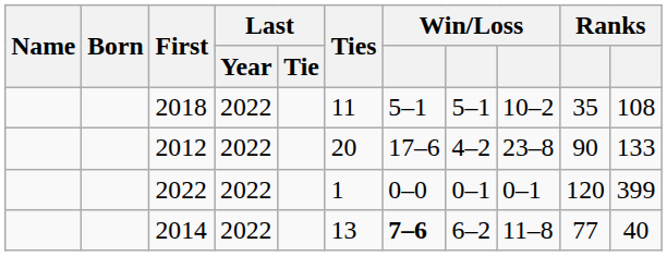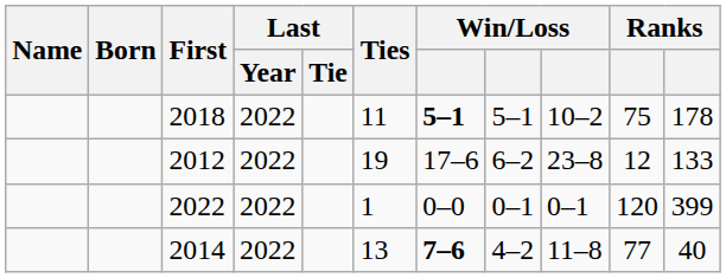2018 | column 7: normal -> bold
2018 | column 10: 35 -> 75
2018 | column 11: 108 -> 178
2012 | Ties: 20 -> 19
2012 | column 8: 4–2 -> 6–2
2012 | column 10: 90 -> 12
2014 | column 8: 6–2 -> 4–2
